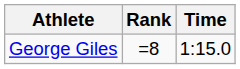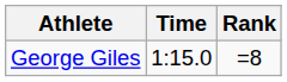columns swapped: Time <-> Rank
